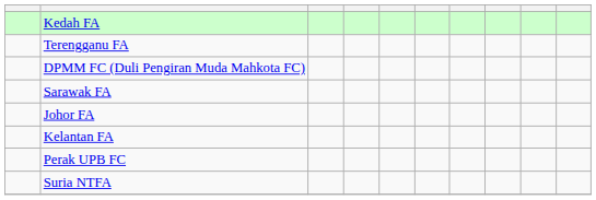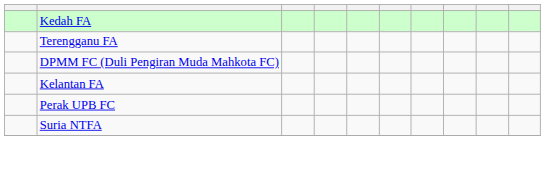- row: Sarawak FA
- row: Johor FA
